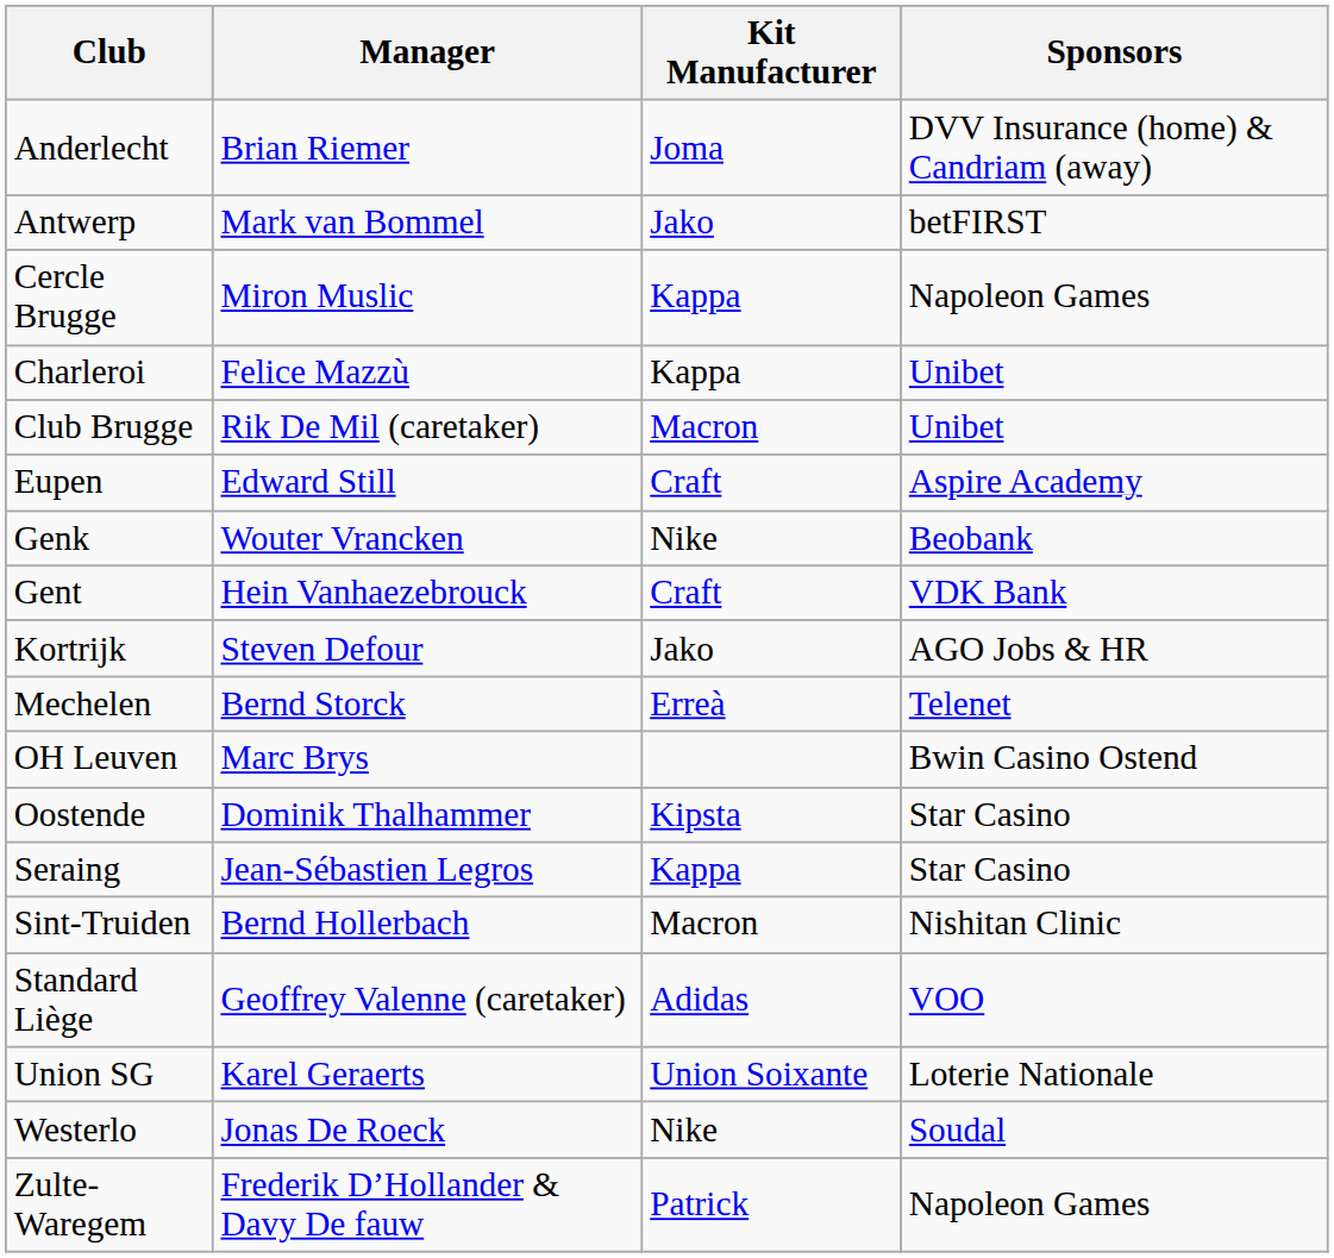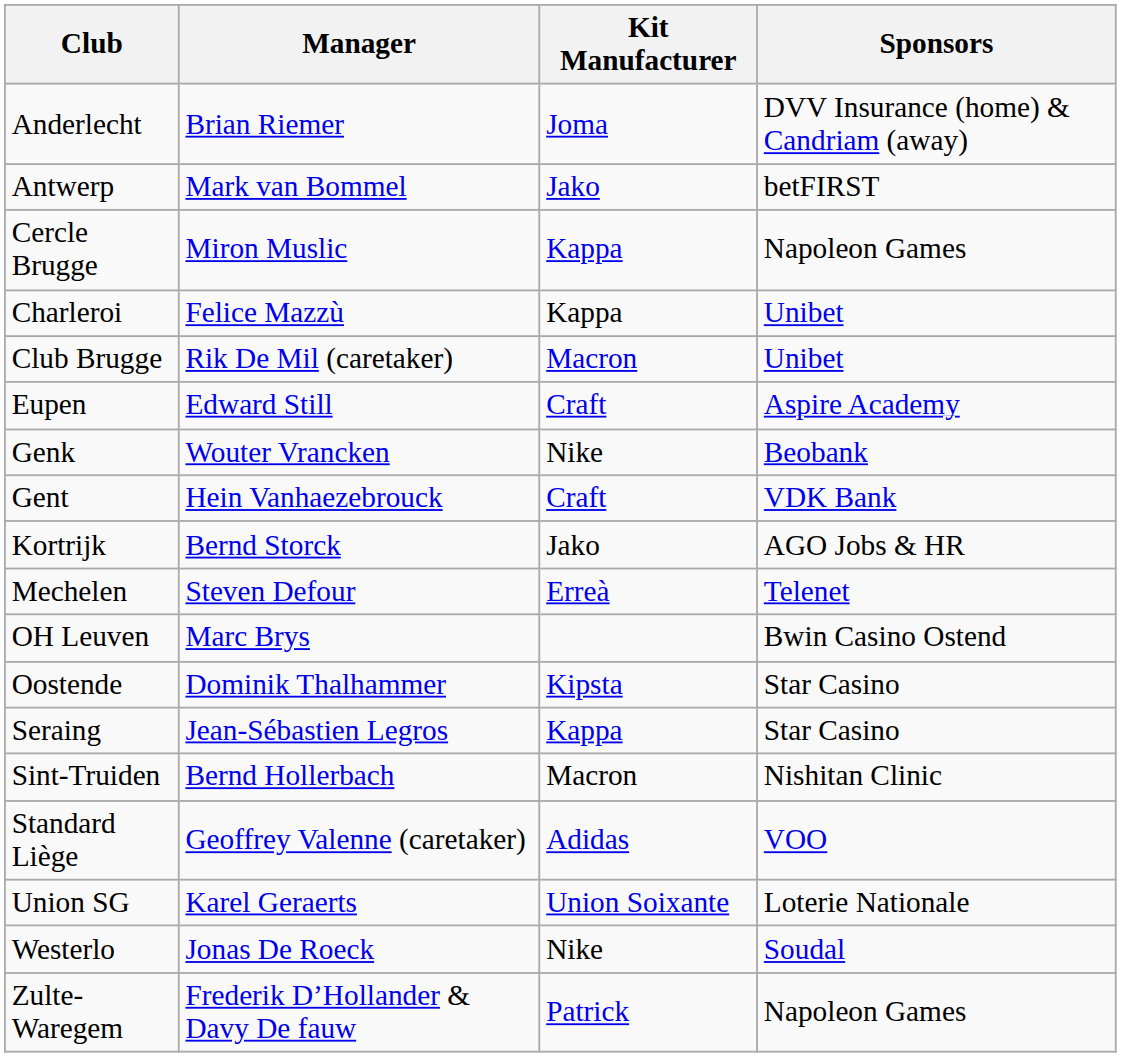Kortrijk | Manager: Steven Defour -> Bernd Storck
Mechelen | Manager: Bernd Storck -> Steven Defour
